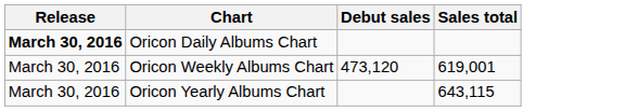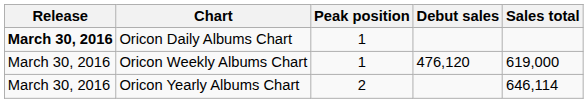+ column: Peak position | 1 | 1 | 2
Oricon Weekly Albums Chart | Debut sales: 473,120 -> 476,120
Oricon Weekly Albums Chart | Sales total: 619,001 -> 619,000
Oricon Yearly Albums Chart | Sales total: 643,115 -> 646,114
